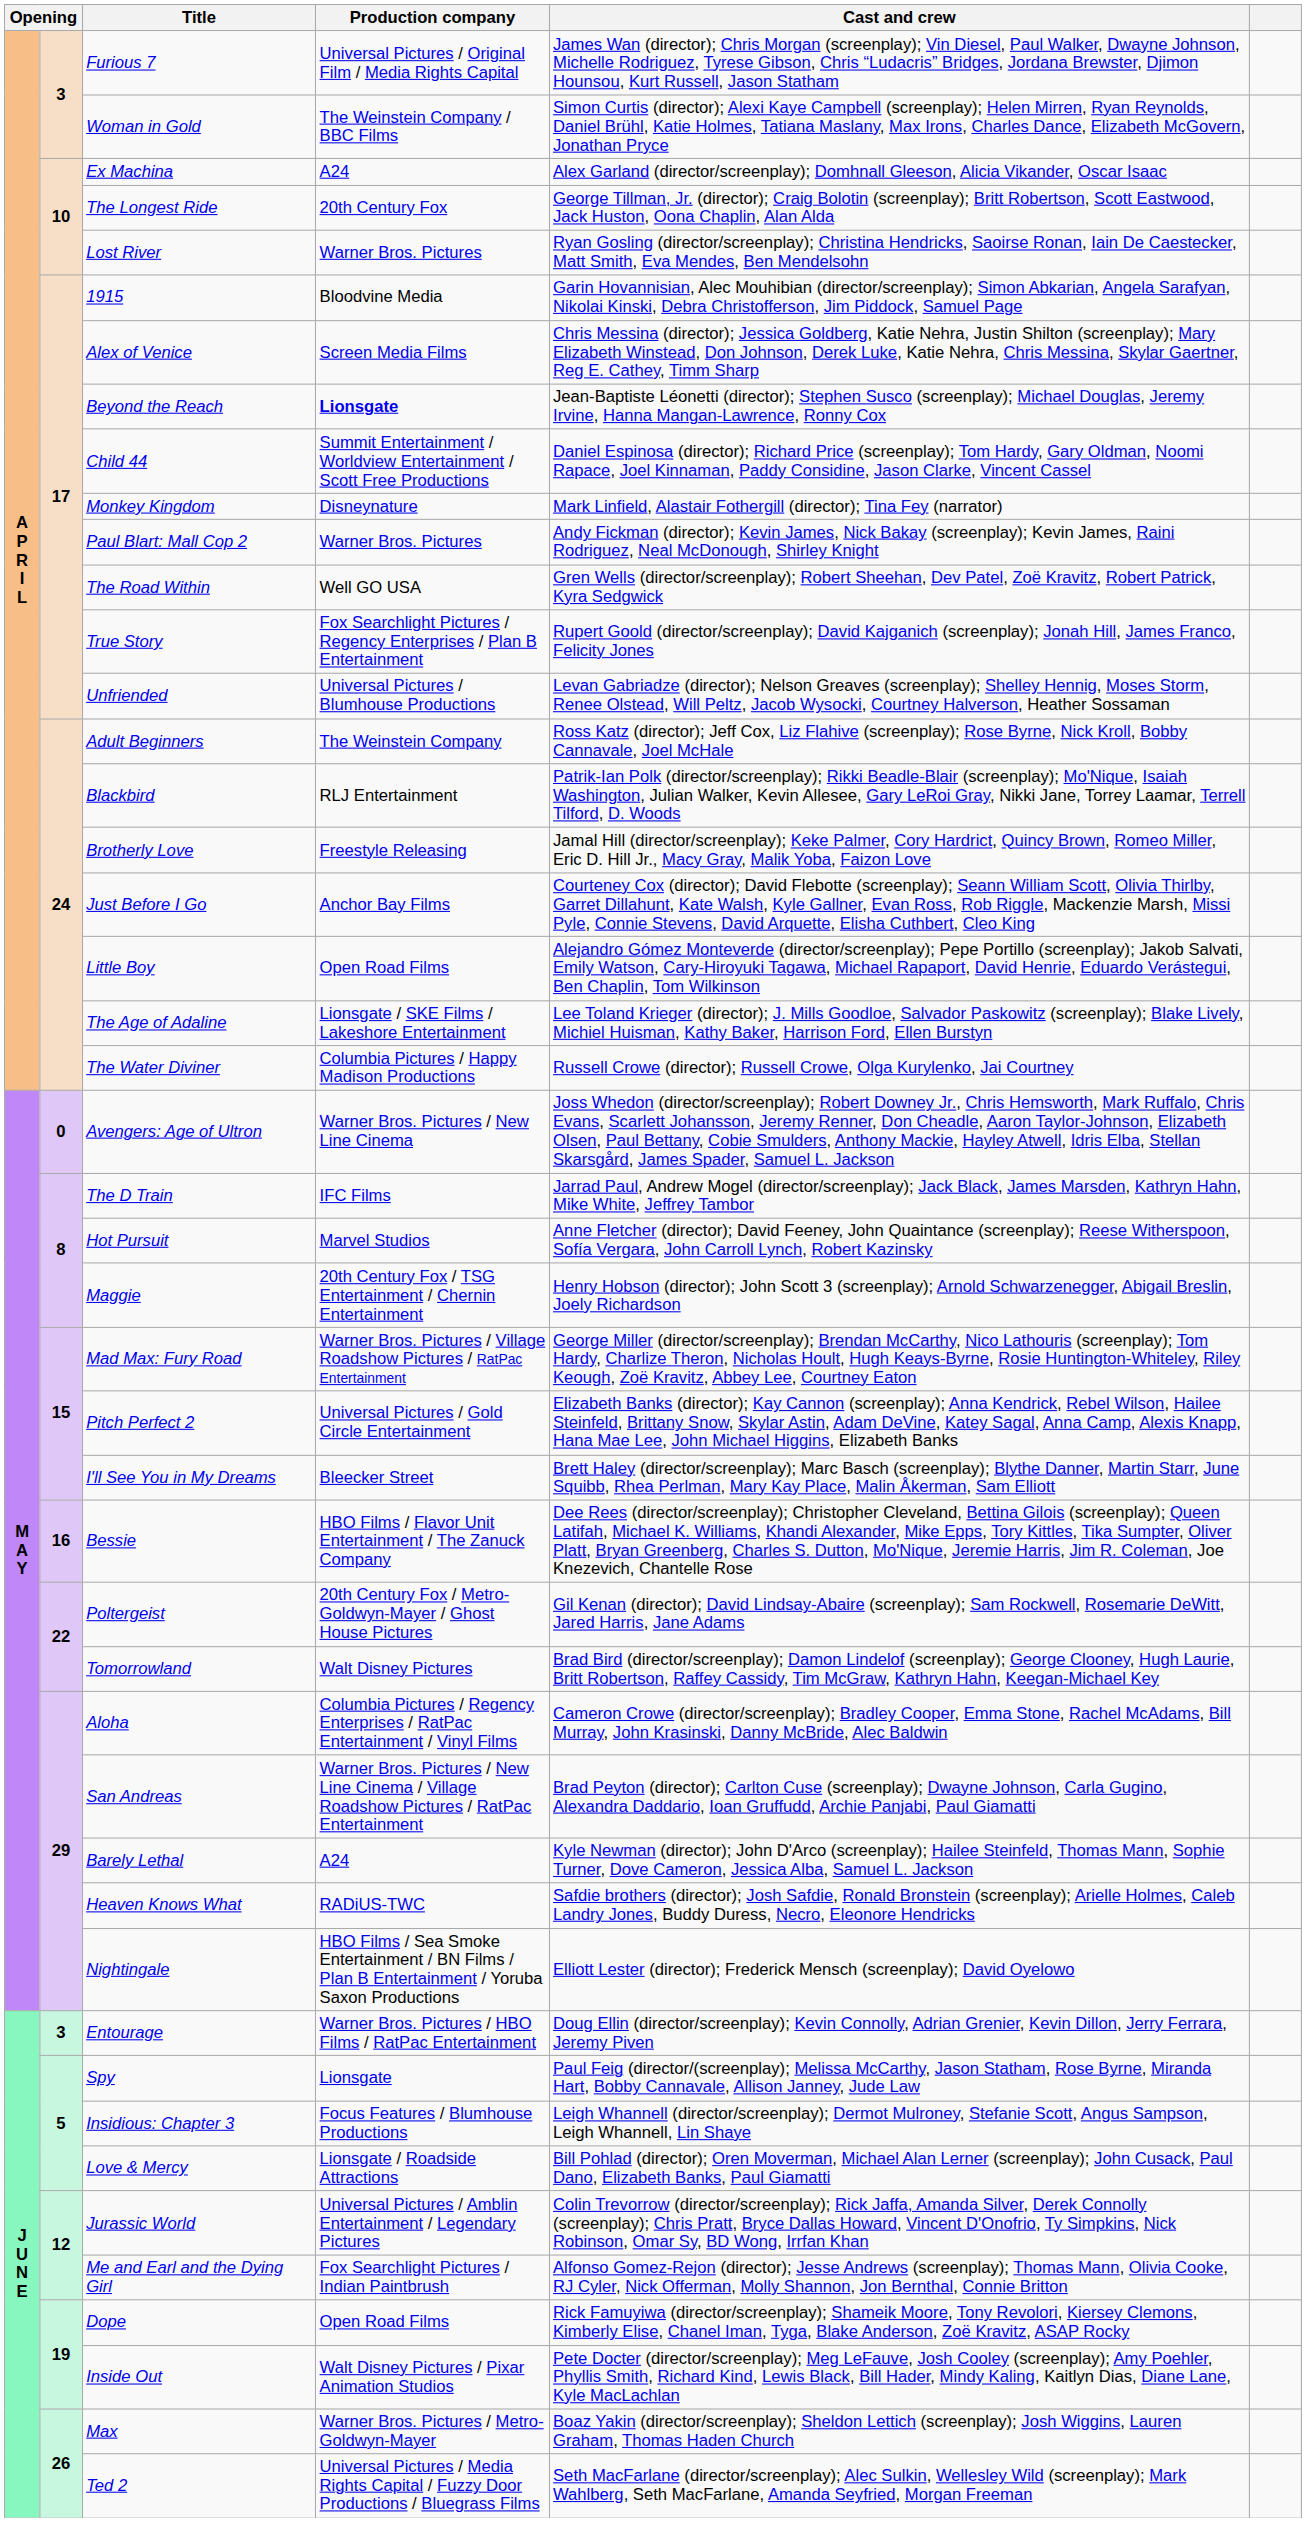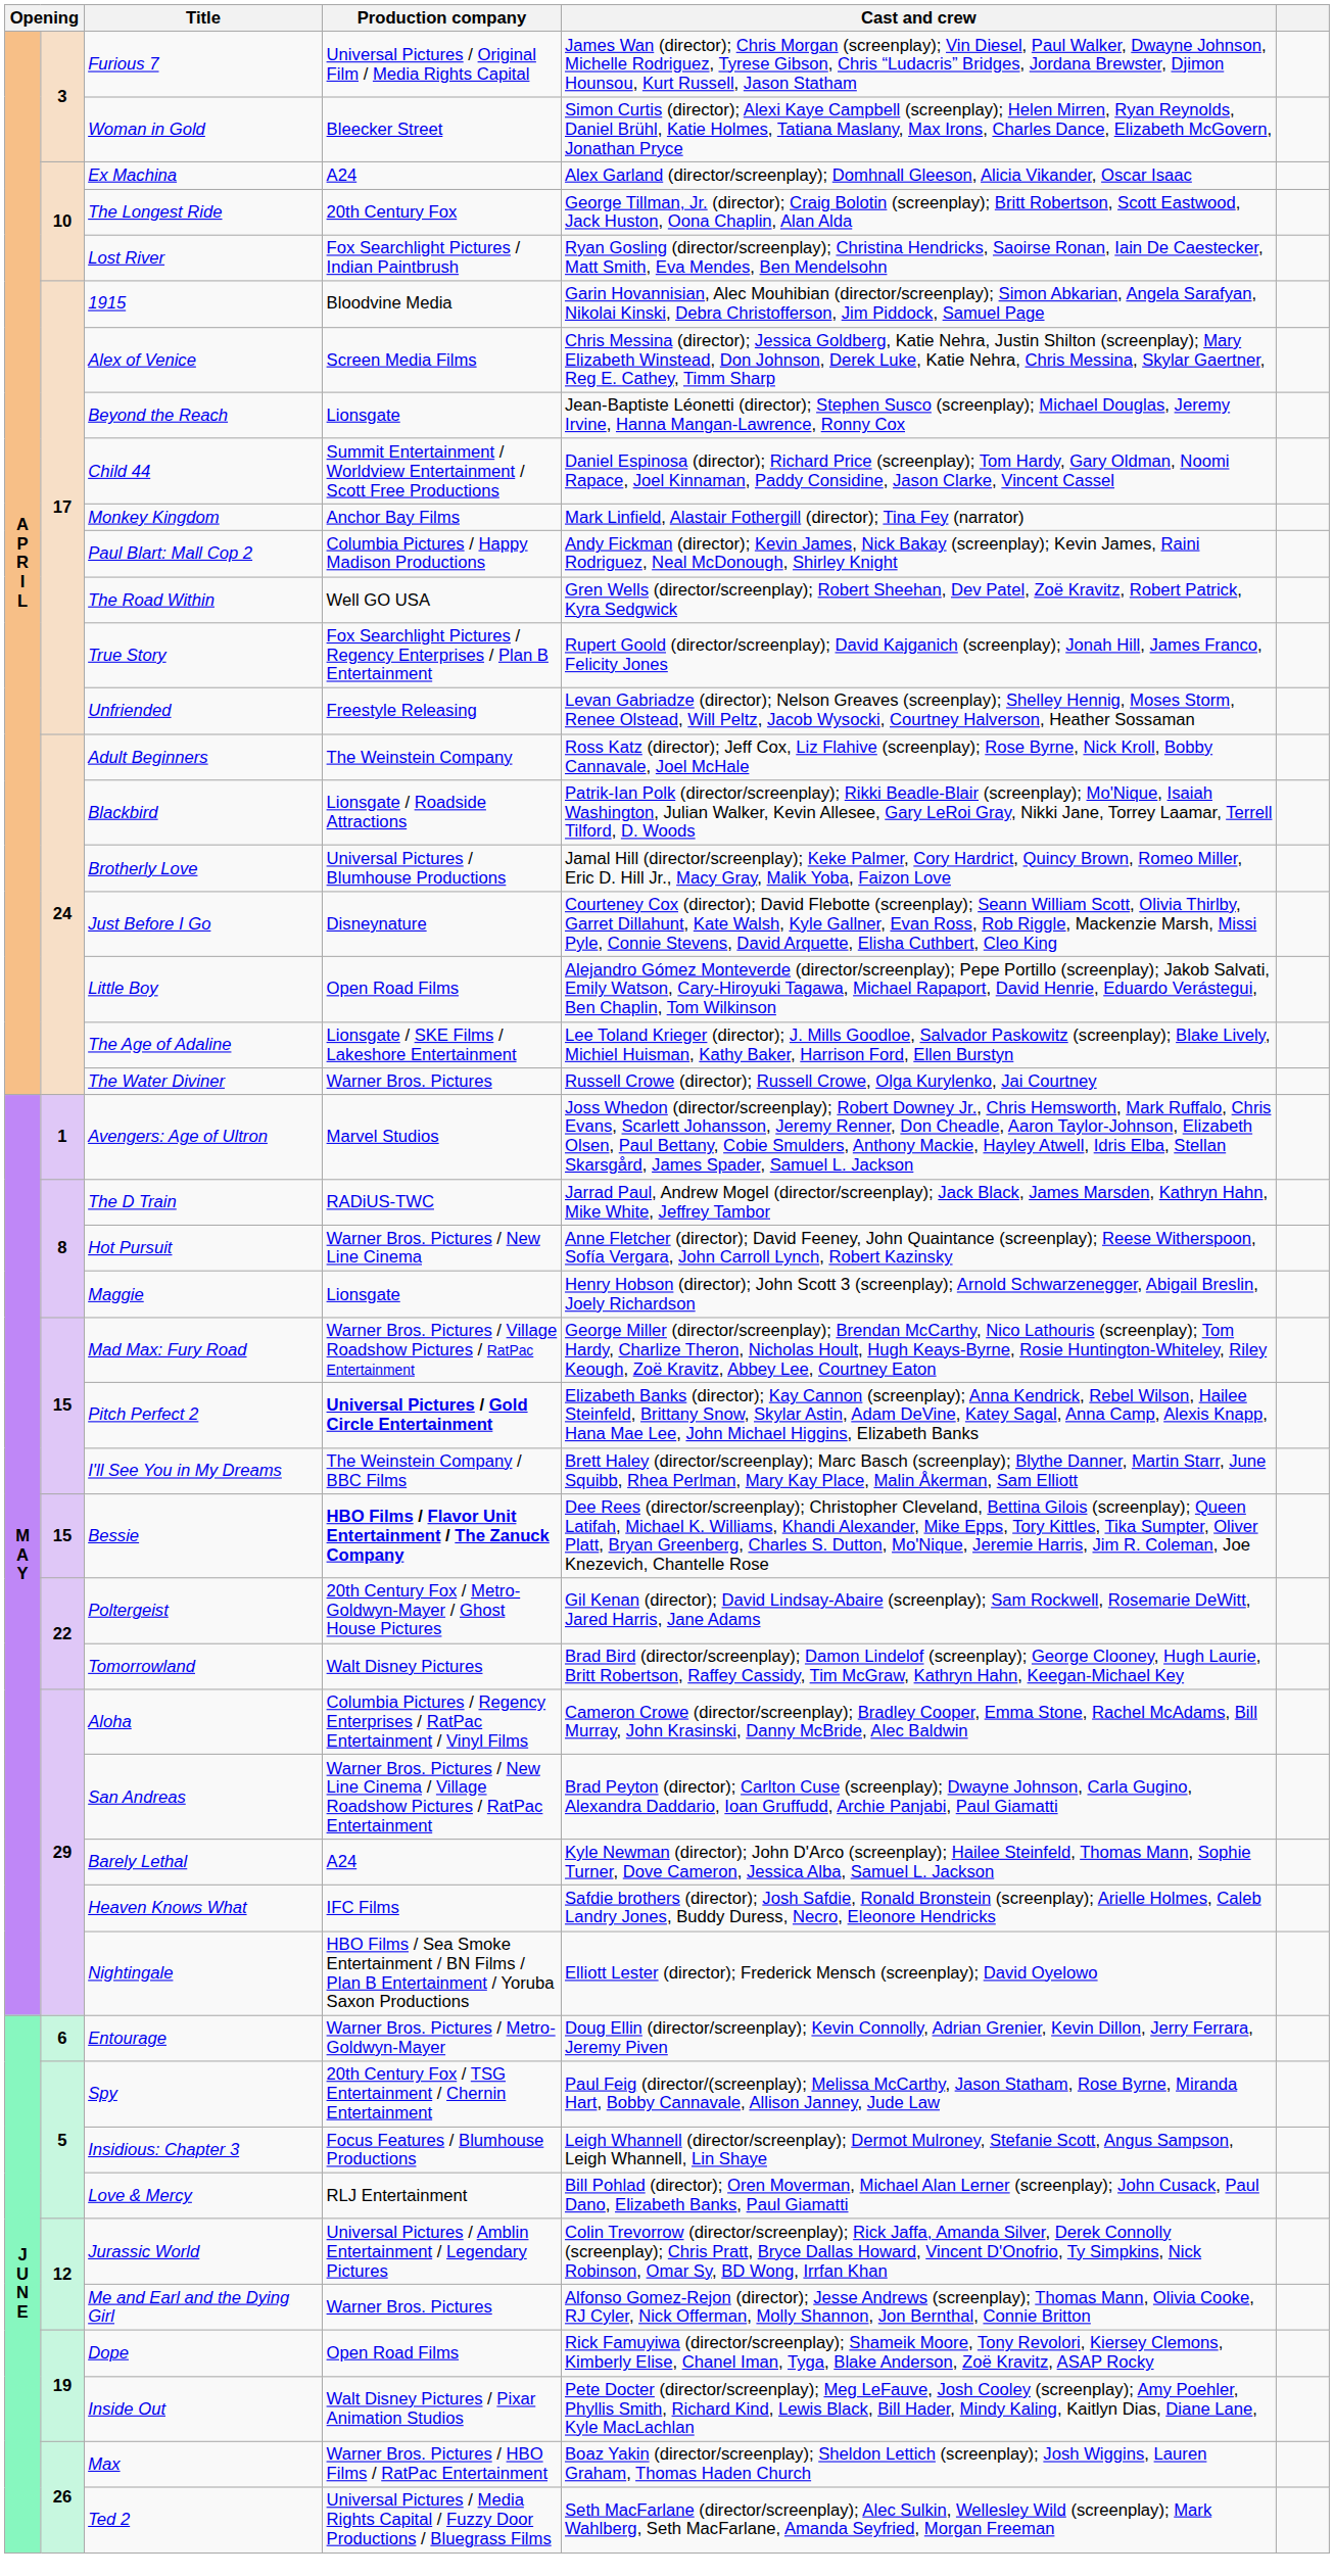Woman in Gold | Production company: The Weinstein Company / BBC Films -> Bleecker Street
Lost River | Production company: Warner Bros. Pictures -> Fox Searchlight Pictures / Indian Paintbrush
Beyond the Reach | Production company: bold -> normal
Monkey Kingdom | Production company: Disneynature -> Anchor Bay Films
Paul Blart: Mall Cop 2 | Production company: Warner Bros. Pictures -> Columbia Pictures / Happy Madison Productions
Unfriended | Production company: Universal Pictures / Blumhouse Productions -> Freestyle Releasing
Blackbird | Production company: RLJ Entertainment -> Lionsgate / Roadside Attractions
Brotherly Love | Production company: Freestyle Releasing -> Universal Pictures / Blumhouse Productions
Just Before I Go | Production company: Anchor Bay Films -> Disneynature
The Water Diviner | Production company: Columbia Pictures / Happy Madison Productions -> Warner Bros. Pictures
Avengers: Age of Ultron | column 2: 0 -> 1
Avengers: Age of Ultron | Production company: Warner Bros. Pictures / New Line Cinema -> Marvel Studios
The D Train | Production company: IFC Films -> RADiUS-TWC
Hot Pursuit | Production company: Marvel Studios -> Warner Bros. Pictures / New Line Cinema
Maggie | Production company: 20th Century Fox / TSG Entertainment / Chernin Entertainment -> Lionsgate
Pitch Perfect 2 | Production company: normal -> bold
I'll See You in My Dreams | Production company: Bleecker Street -> The Weinstein Company / BBC Films
Bessie | column 2: 16 -> 15
Bessie | Production company: normal -> bold
Heaven Knows What | Production company: RADiUS-TWC -> IFC Films
Entourage | column 2: 3 -> 6
Entourage | Production company: Warner Bros. Pictures / HBO Films / RatPac Entertainment -> Warner Bros. Pictures / Metro-Goldwyn-Mayer
Spy | Production company: Lionsgate -> 20th Century Fox / TSG Entertainment / Chernin Entertainment
Love & Mercy | Production company: Lionsgate / Roadside Attractions -> RLJ Entertainment
Me and Earl and the Dying Girl | Production company: Fox Searchlight Pictures / Indian Paintbrush -> Warner Bros. Pictures
Max | Production company: Warner Bros. Pictures / Metro-Goldwyn-Mayer -> Warner Bros. Pictures / HBO Films / RatPac Entertainment
